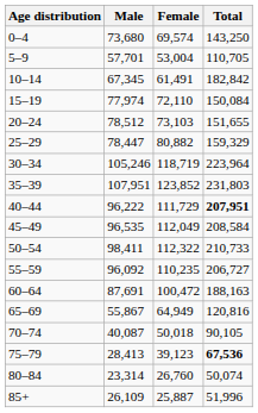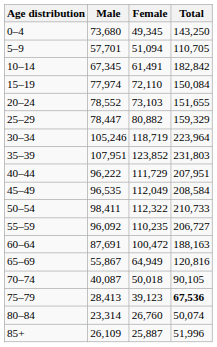0–4 | Female: 69,574 -> 49,345
5–9 | Female: 53,004 -> 51,094
20–24 | Male: 78,512 -> 78,552
40–44 | Total: bold -> normal
